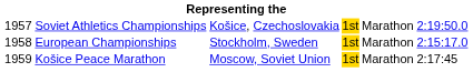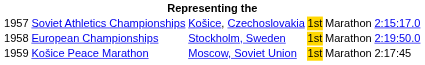Soviet Athletics Championships | column 6: 2:19:50.0 -> 2:15:17.0
European Championships | column 6: 2:15:17.0 -> 2:19:50.0
